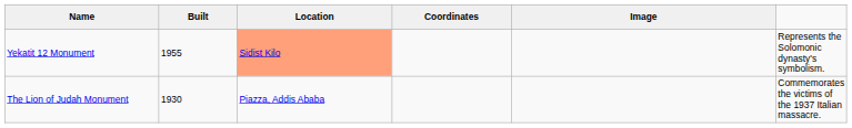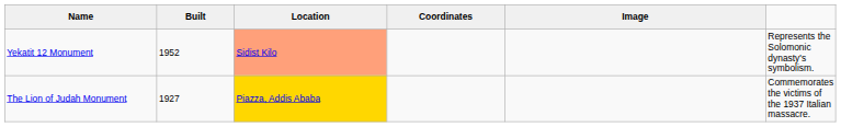Yekatit 12 Monument | Built: 1955 -> 1952
The Lion of Judah Monument | Built: 1930 -> 1927
The Lion of Judah Monument | Location: no background -> gold background
